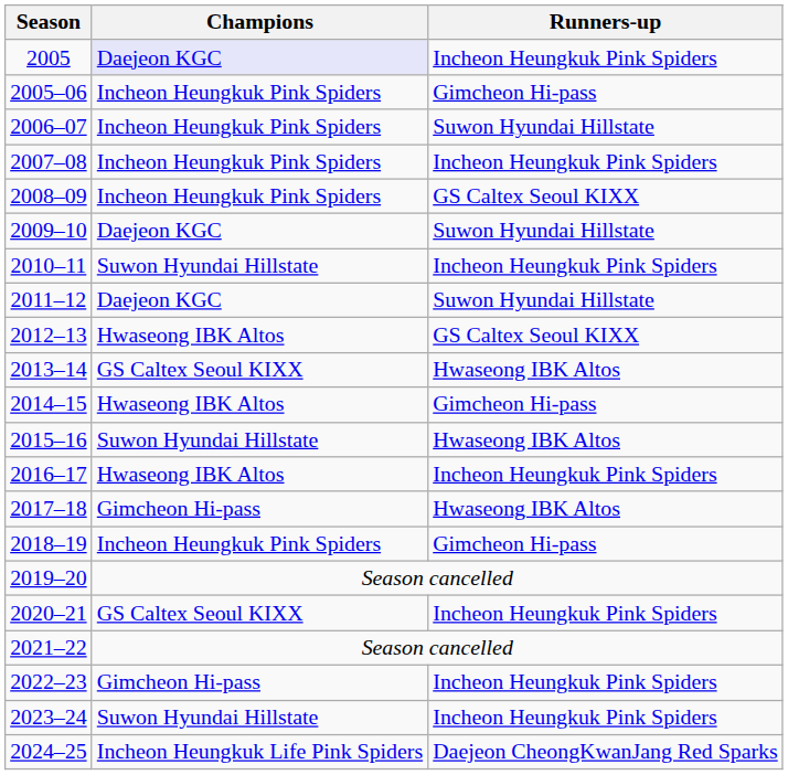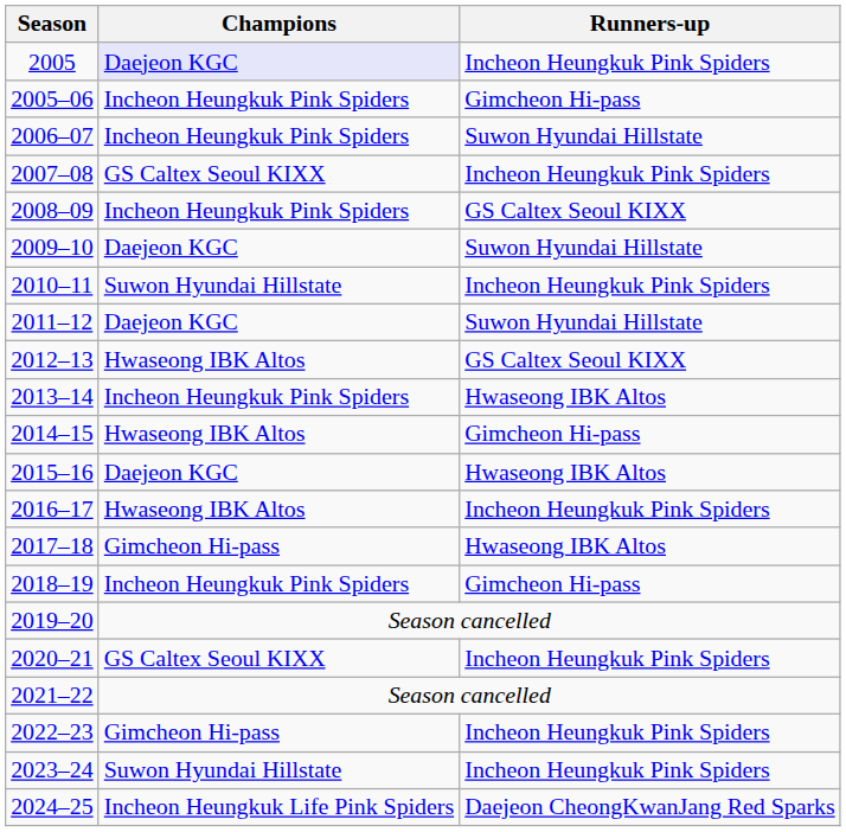2007–08 | Champions: Incheon Heungkuk Pink Spiders -> GS Caltex Seoul KIXX
2013–14 | Champions: GS Caltex Seoul KIXX -> Incheon Heungkuk Pink Spiders
2015–16 | Champions: Suwon Hyundai Hillstate -> Daejeon KGC
